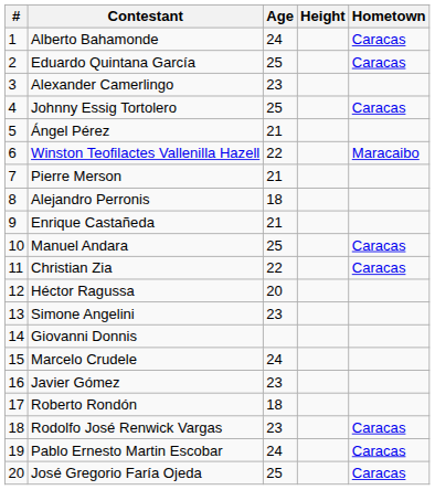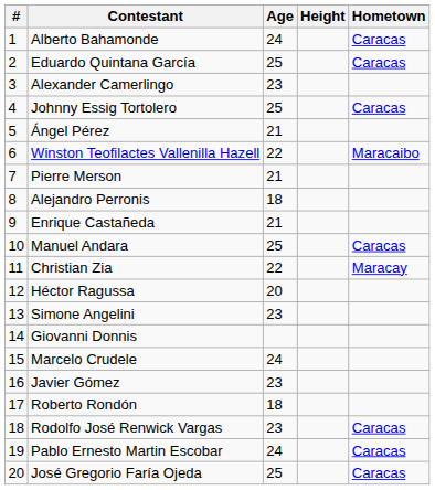Christian Zia | Hometown: Caracas -> Maracay
